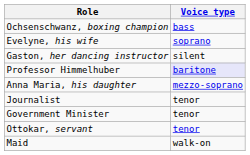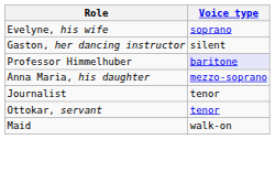- row: Ochsenschwanz, boxing champion | bass
- row: Government Minister | tenor
